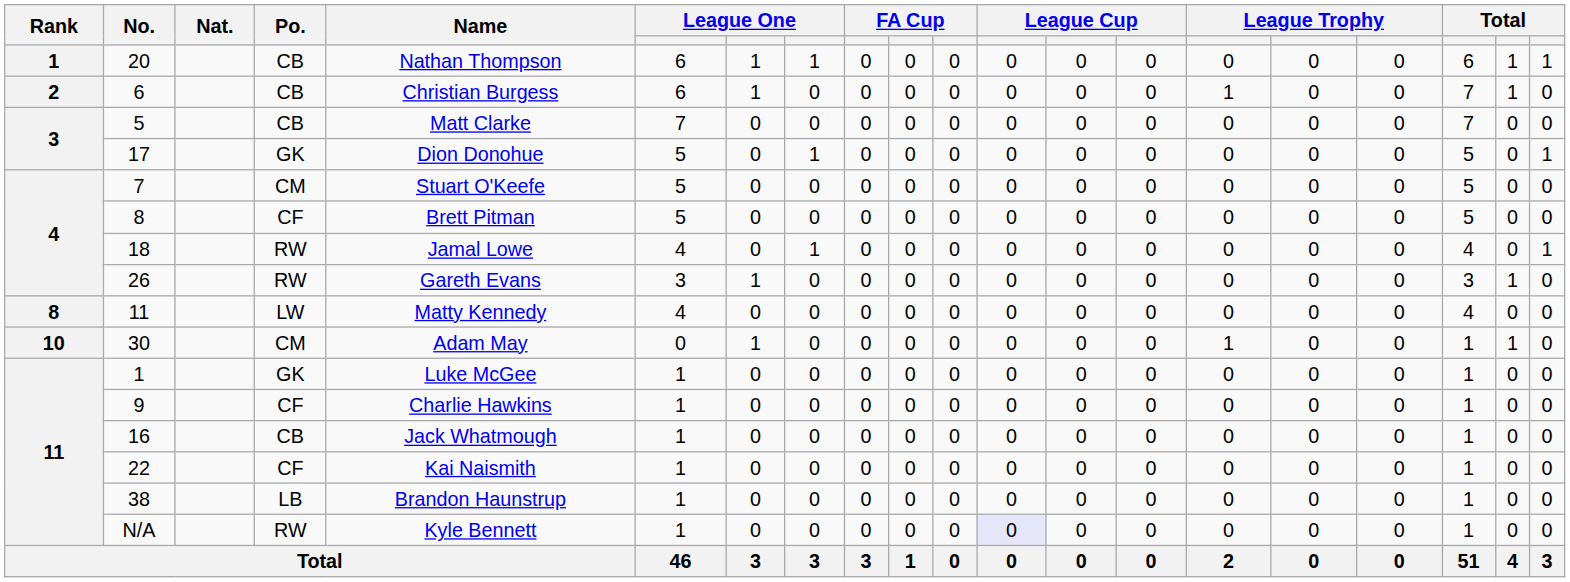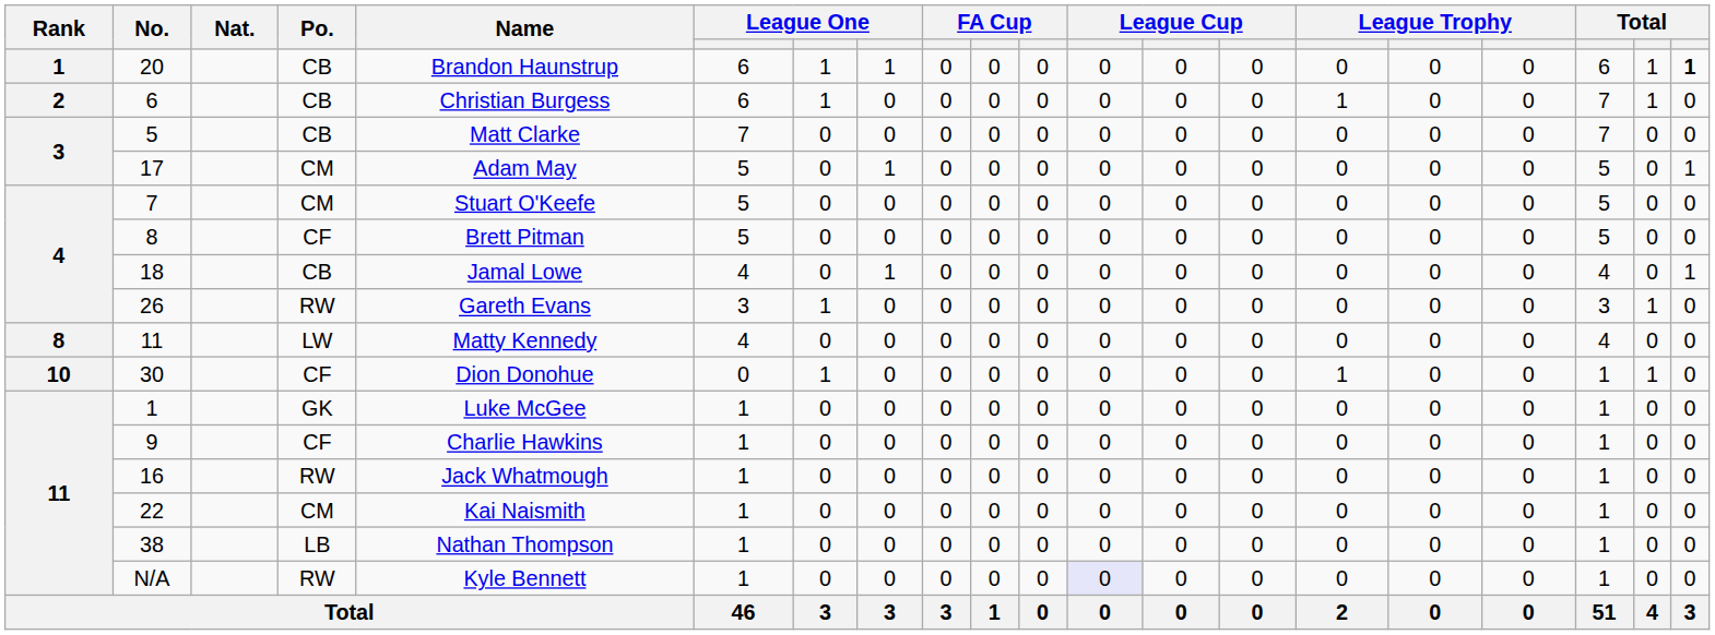20 | Name: Nathan Thompson -> Brandon Haunstrup
20 | column 20: normal -> bold
17 | Po.: GK -> CM
17 | Name: Dion Donohue -> Adam May
18 | Po.: RW -> CB
30 | Po.: CM -> CF
30 | Name: Adam May -> Dion Donohue
16 | Po.: CB -> RW
22 | Po.: CF -> CM
38 | Name: Brandon Haunstrup -> Nathan Thompson
